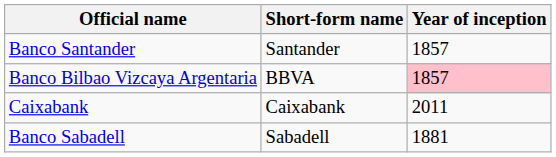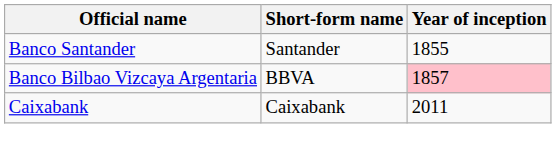Banco Santander | Year of inception: 1857 -> 1855
- row: Banco Sabadell | Sabadell | 1881
